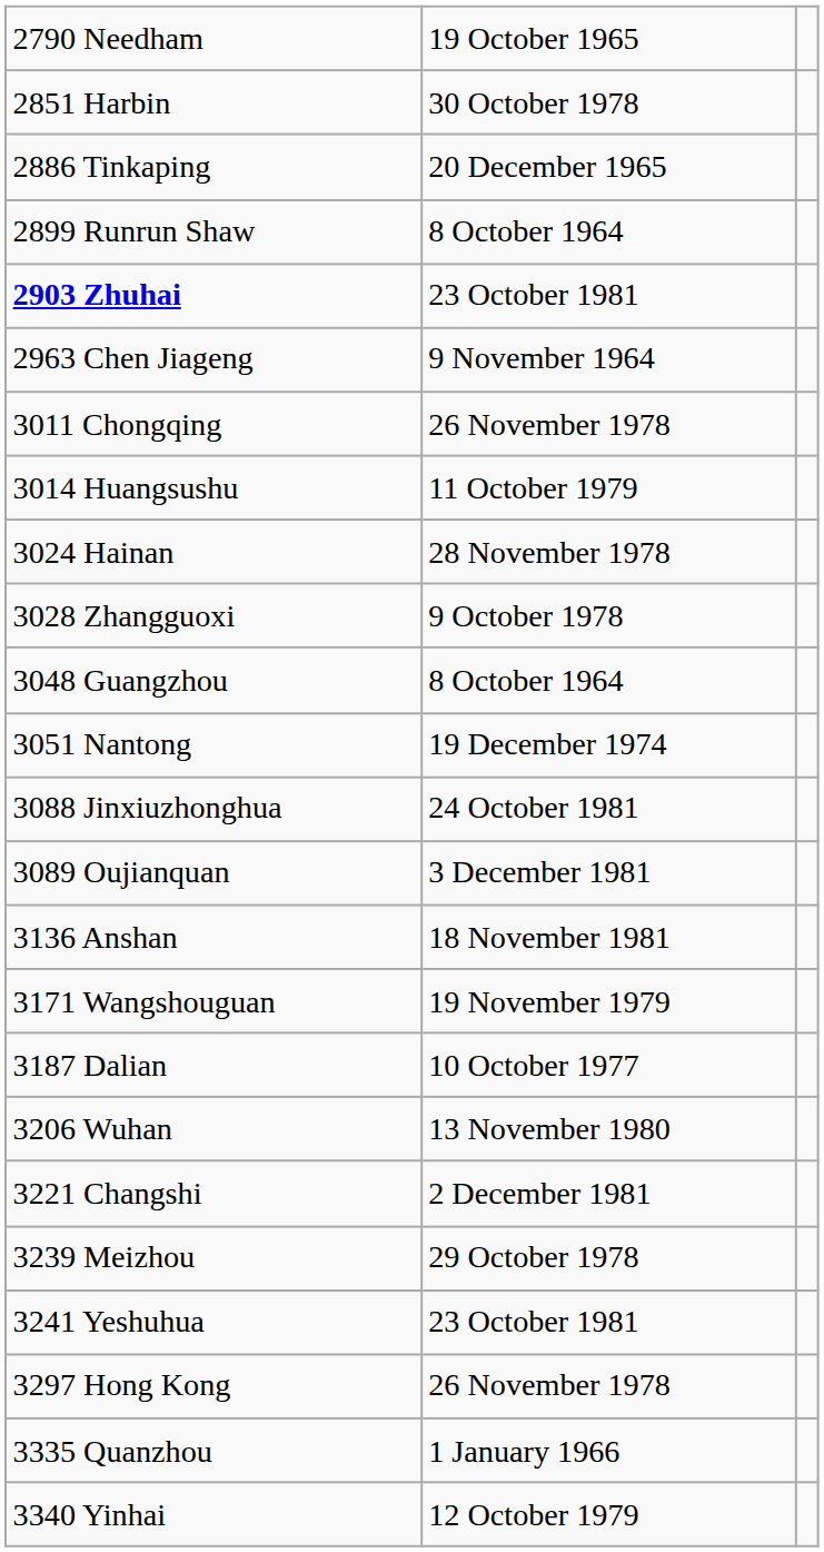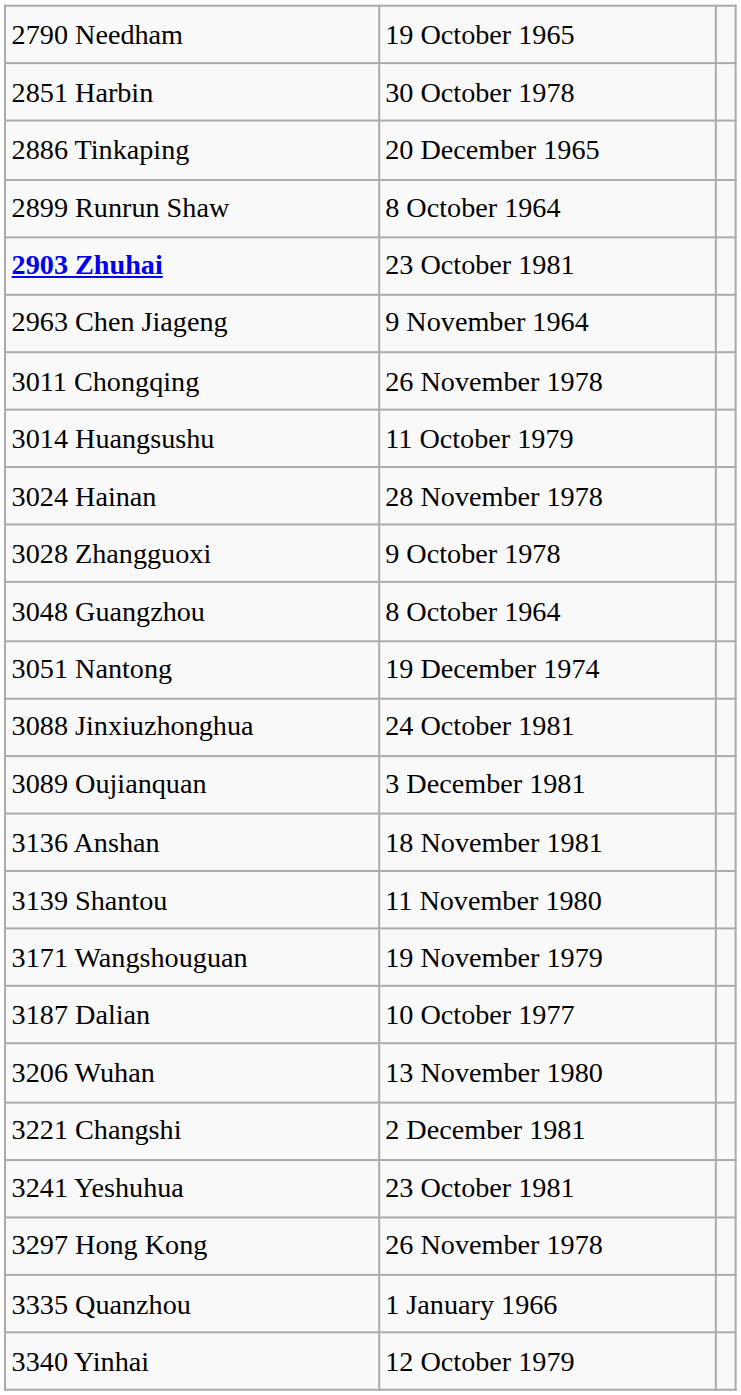+ row: 3139 Shantou | 11 November 1980
- row: 3239 Meizhou | 29 October 1978
